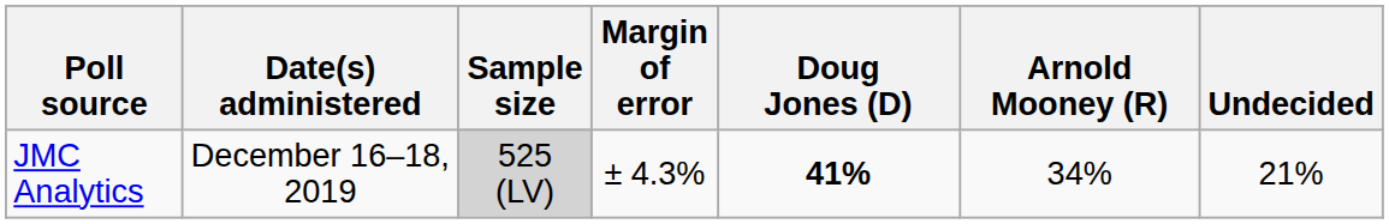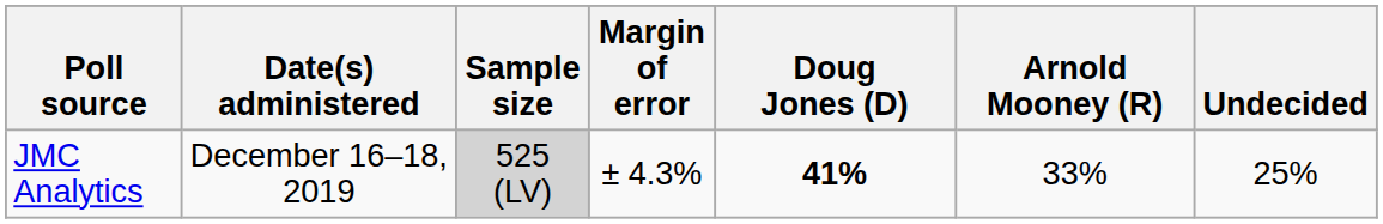JMC Analytics | Arnold Mooney (R): 34% -> 33%
JMC Analytics | Undecided: 21% -> 25%
